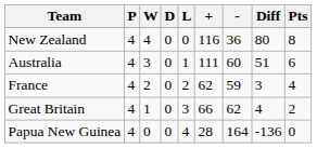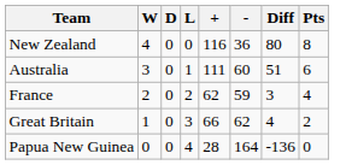- column: P | 4 | 4 | 4 | 4 | 4
